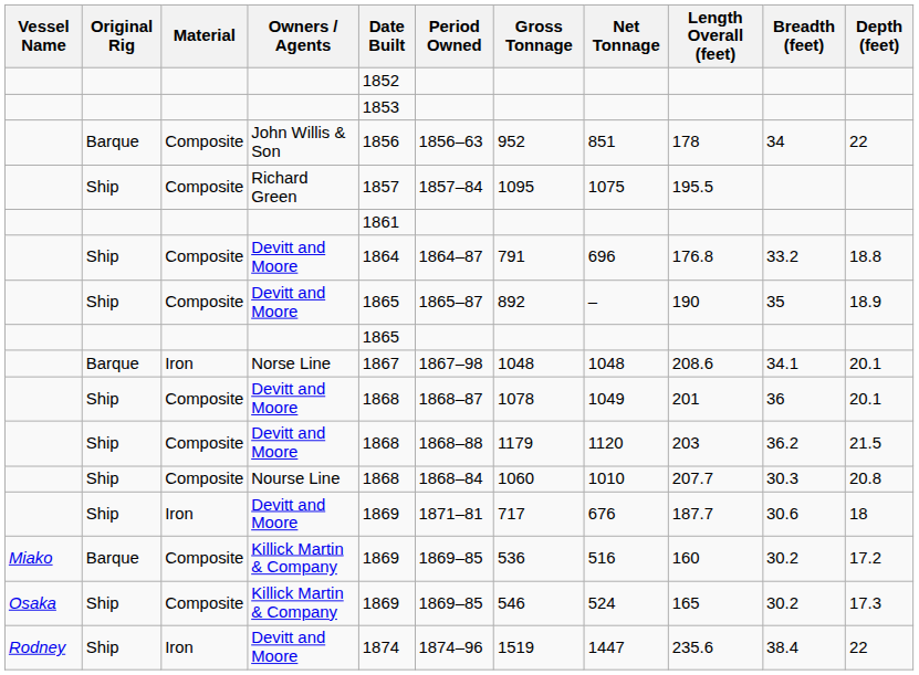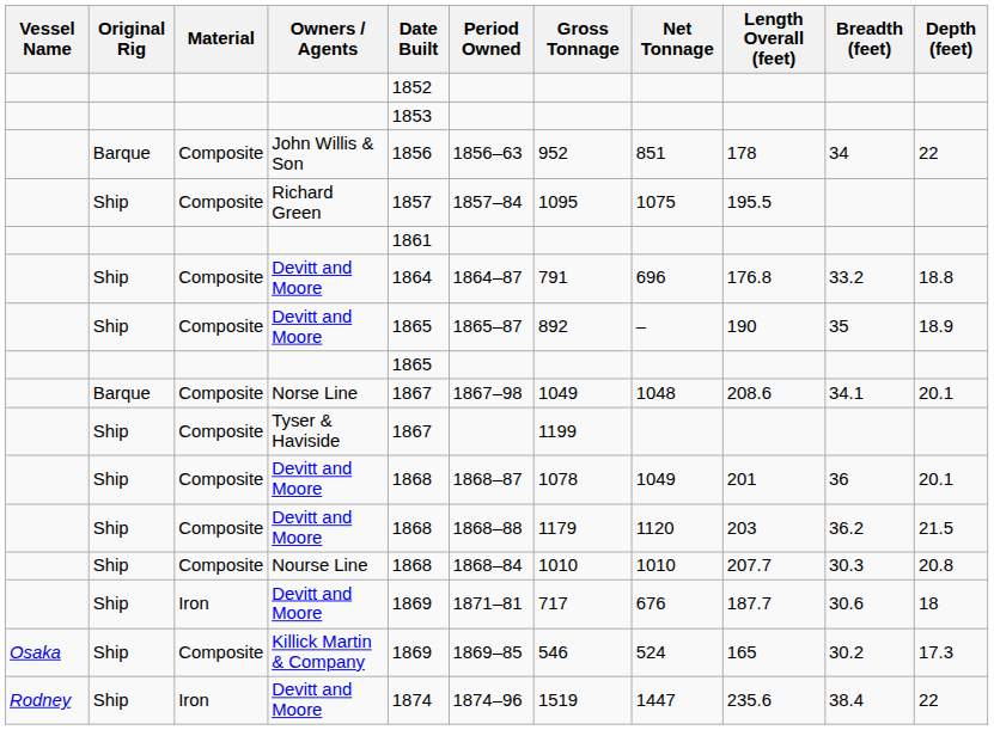Norse Line | Material: Iron -> Composite
Norse Line | Gross Tonnage: 1048 -> 1049
+ row: Ship | Composite | Tyser & Haviside | 1867 | 1199
Nourse Line | Gross Tonnage: 1060 -> 1010
- row: Miako | Barque | Composite | Killick Martin & Company | 1869 | 1869–85 | 536 | 516 | 160 | 30.2 | 17.2
